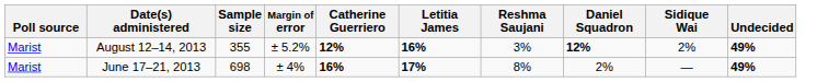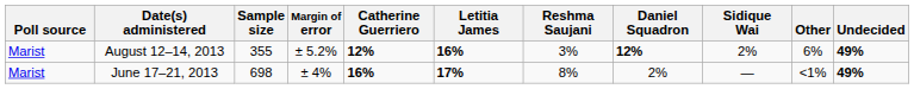+ column: Other | 6% | <1%
